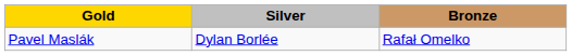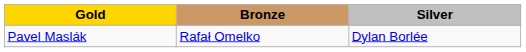columns swapped: Silver <-> Bronze
